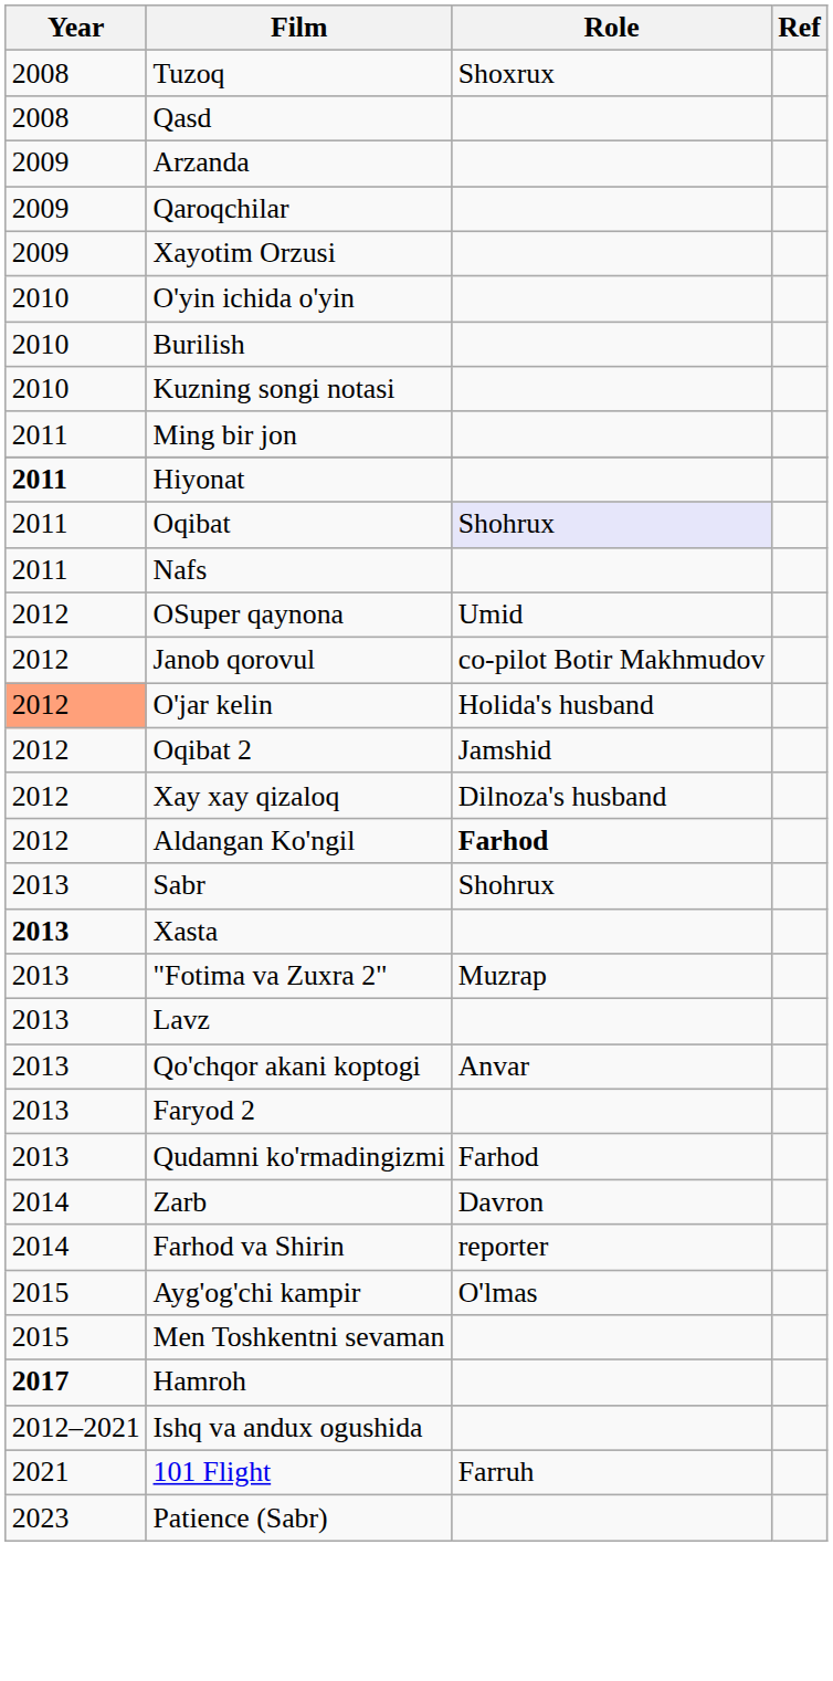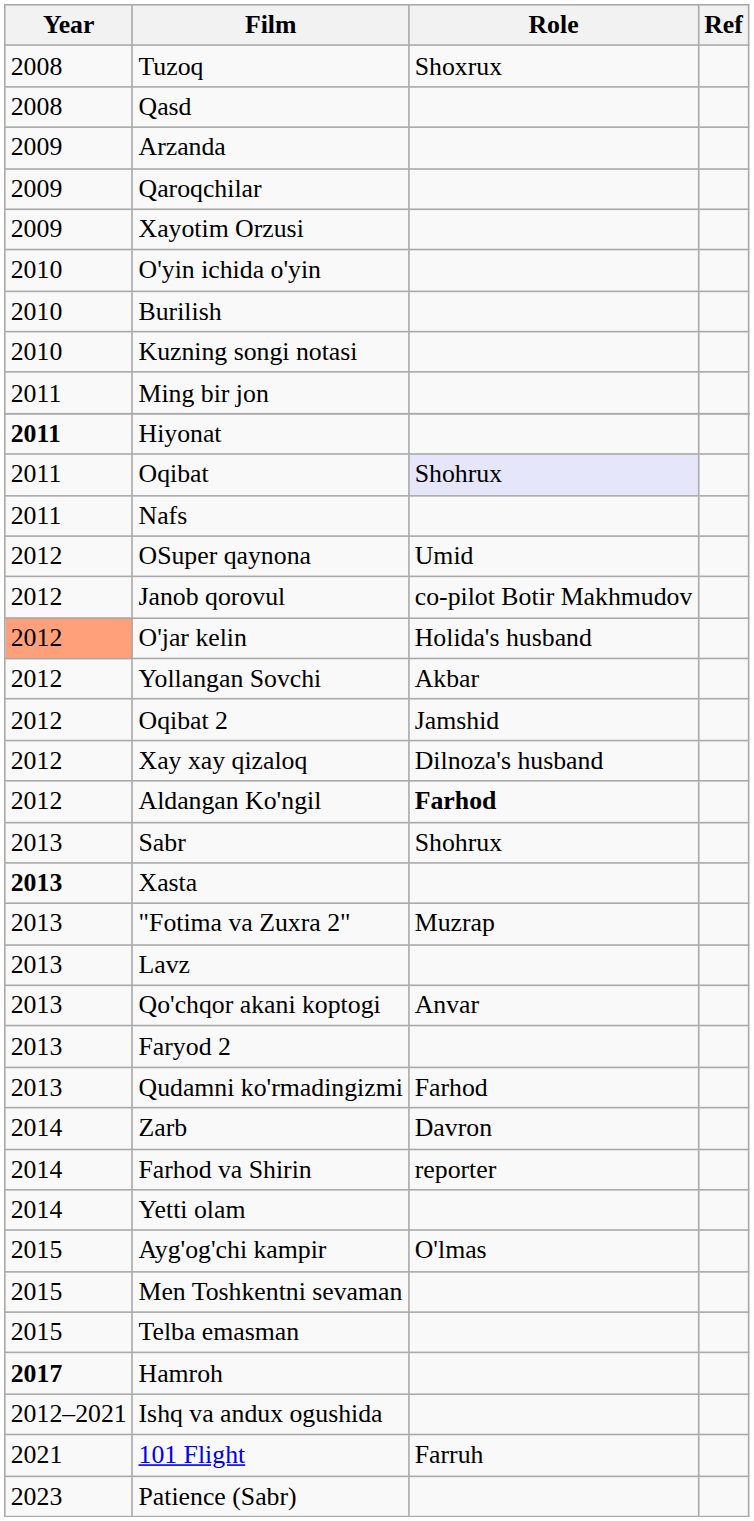+ row: 2012 | Yollangan Sovchi | Akbar
+ row: 2014 | Yetti olam
+ row: 2015 | Telba emasman
